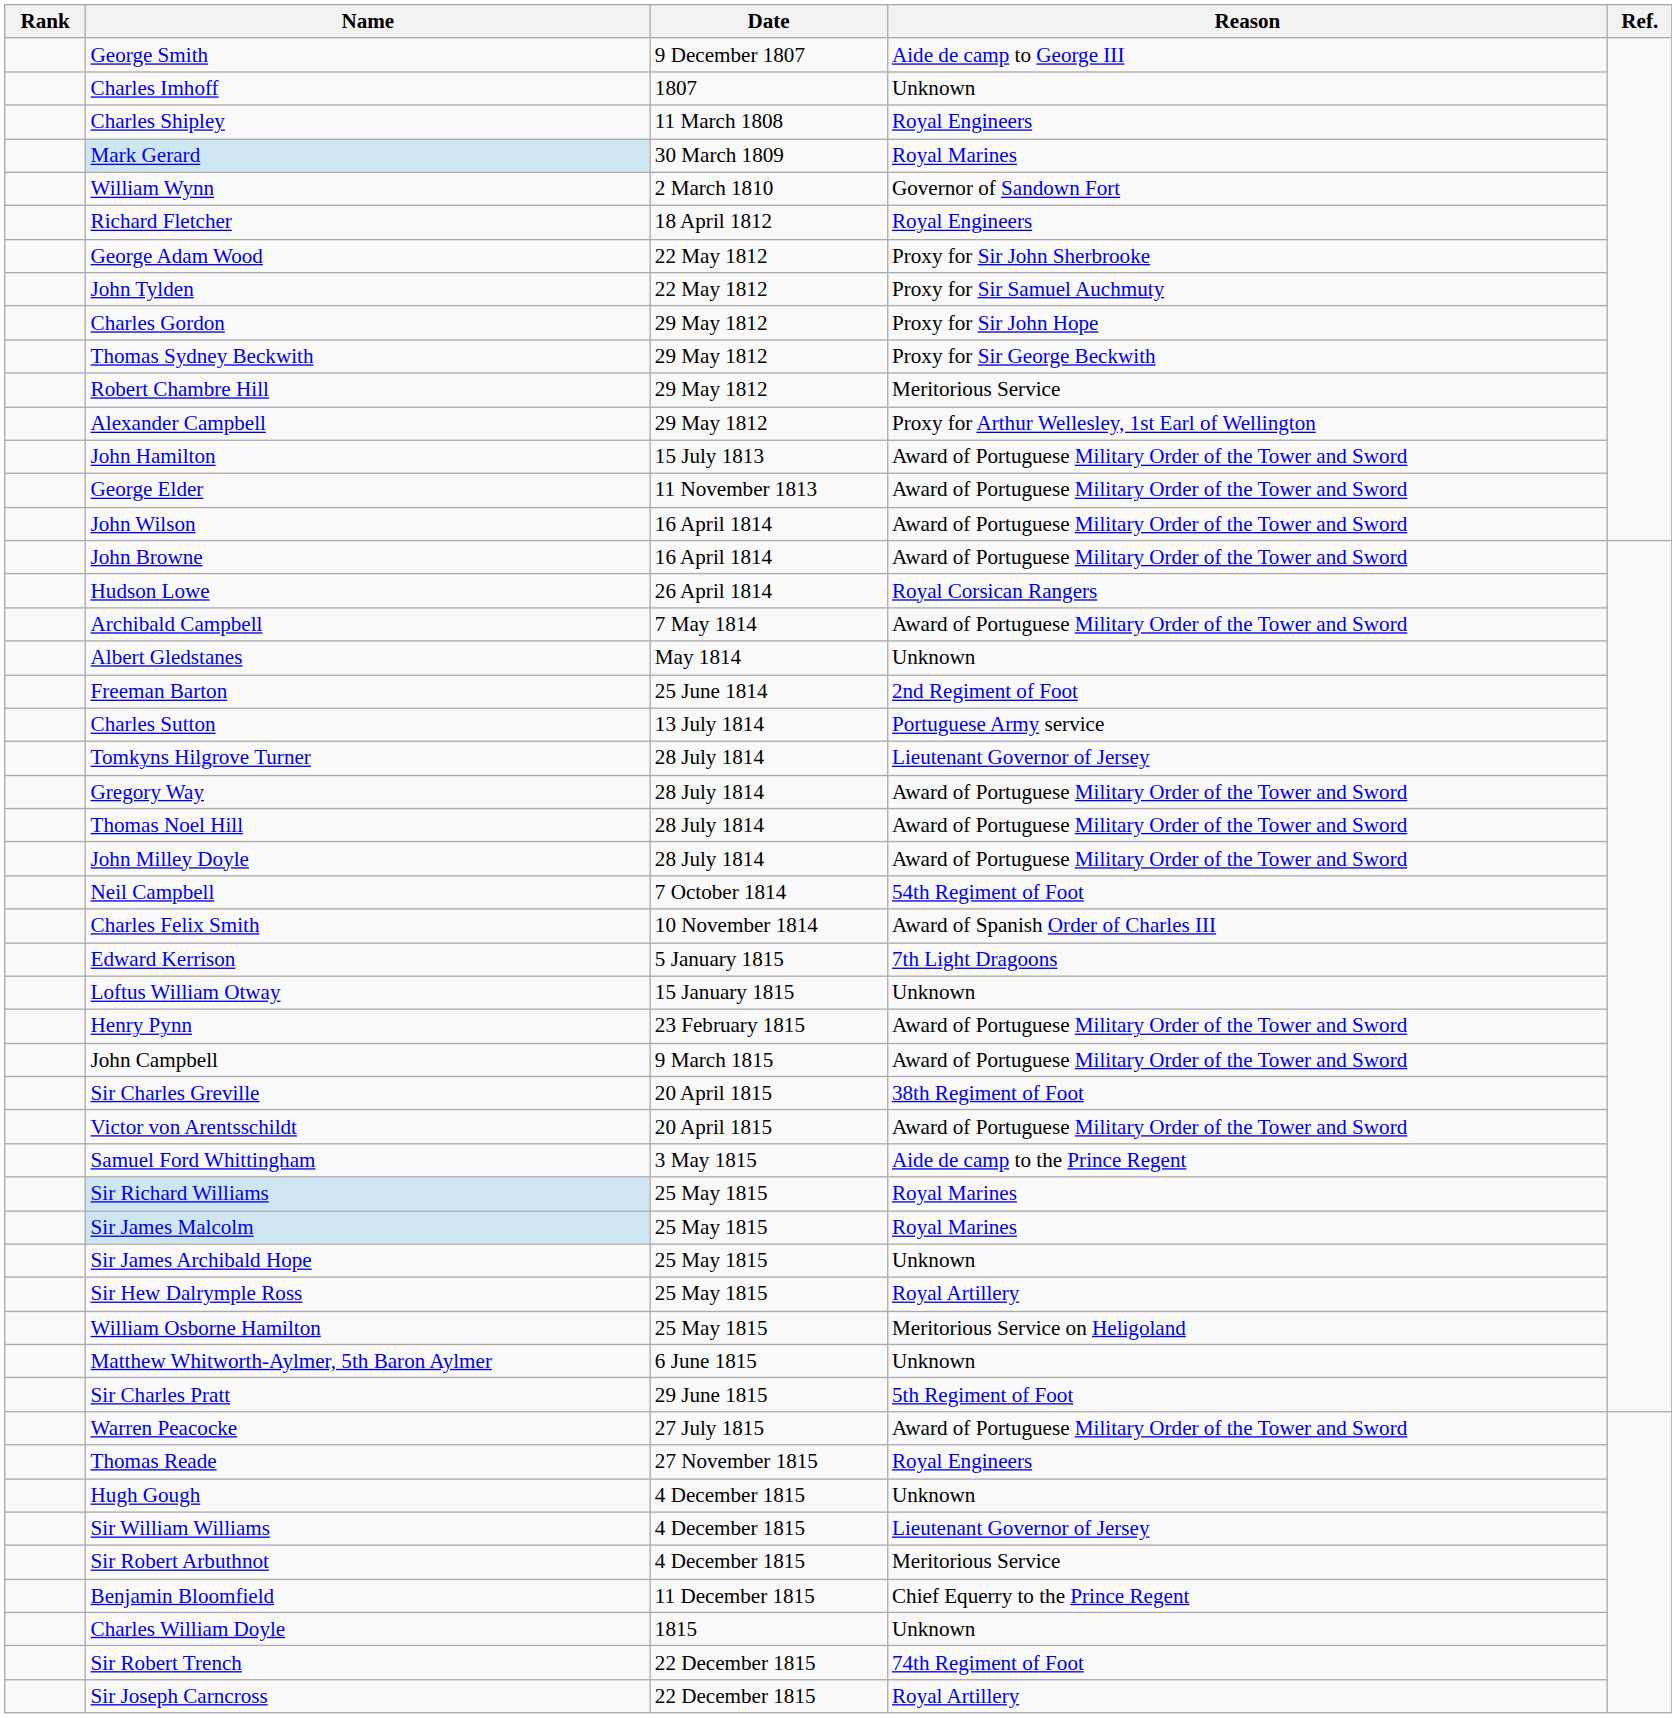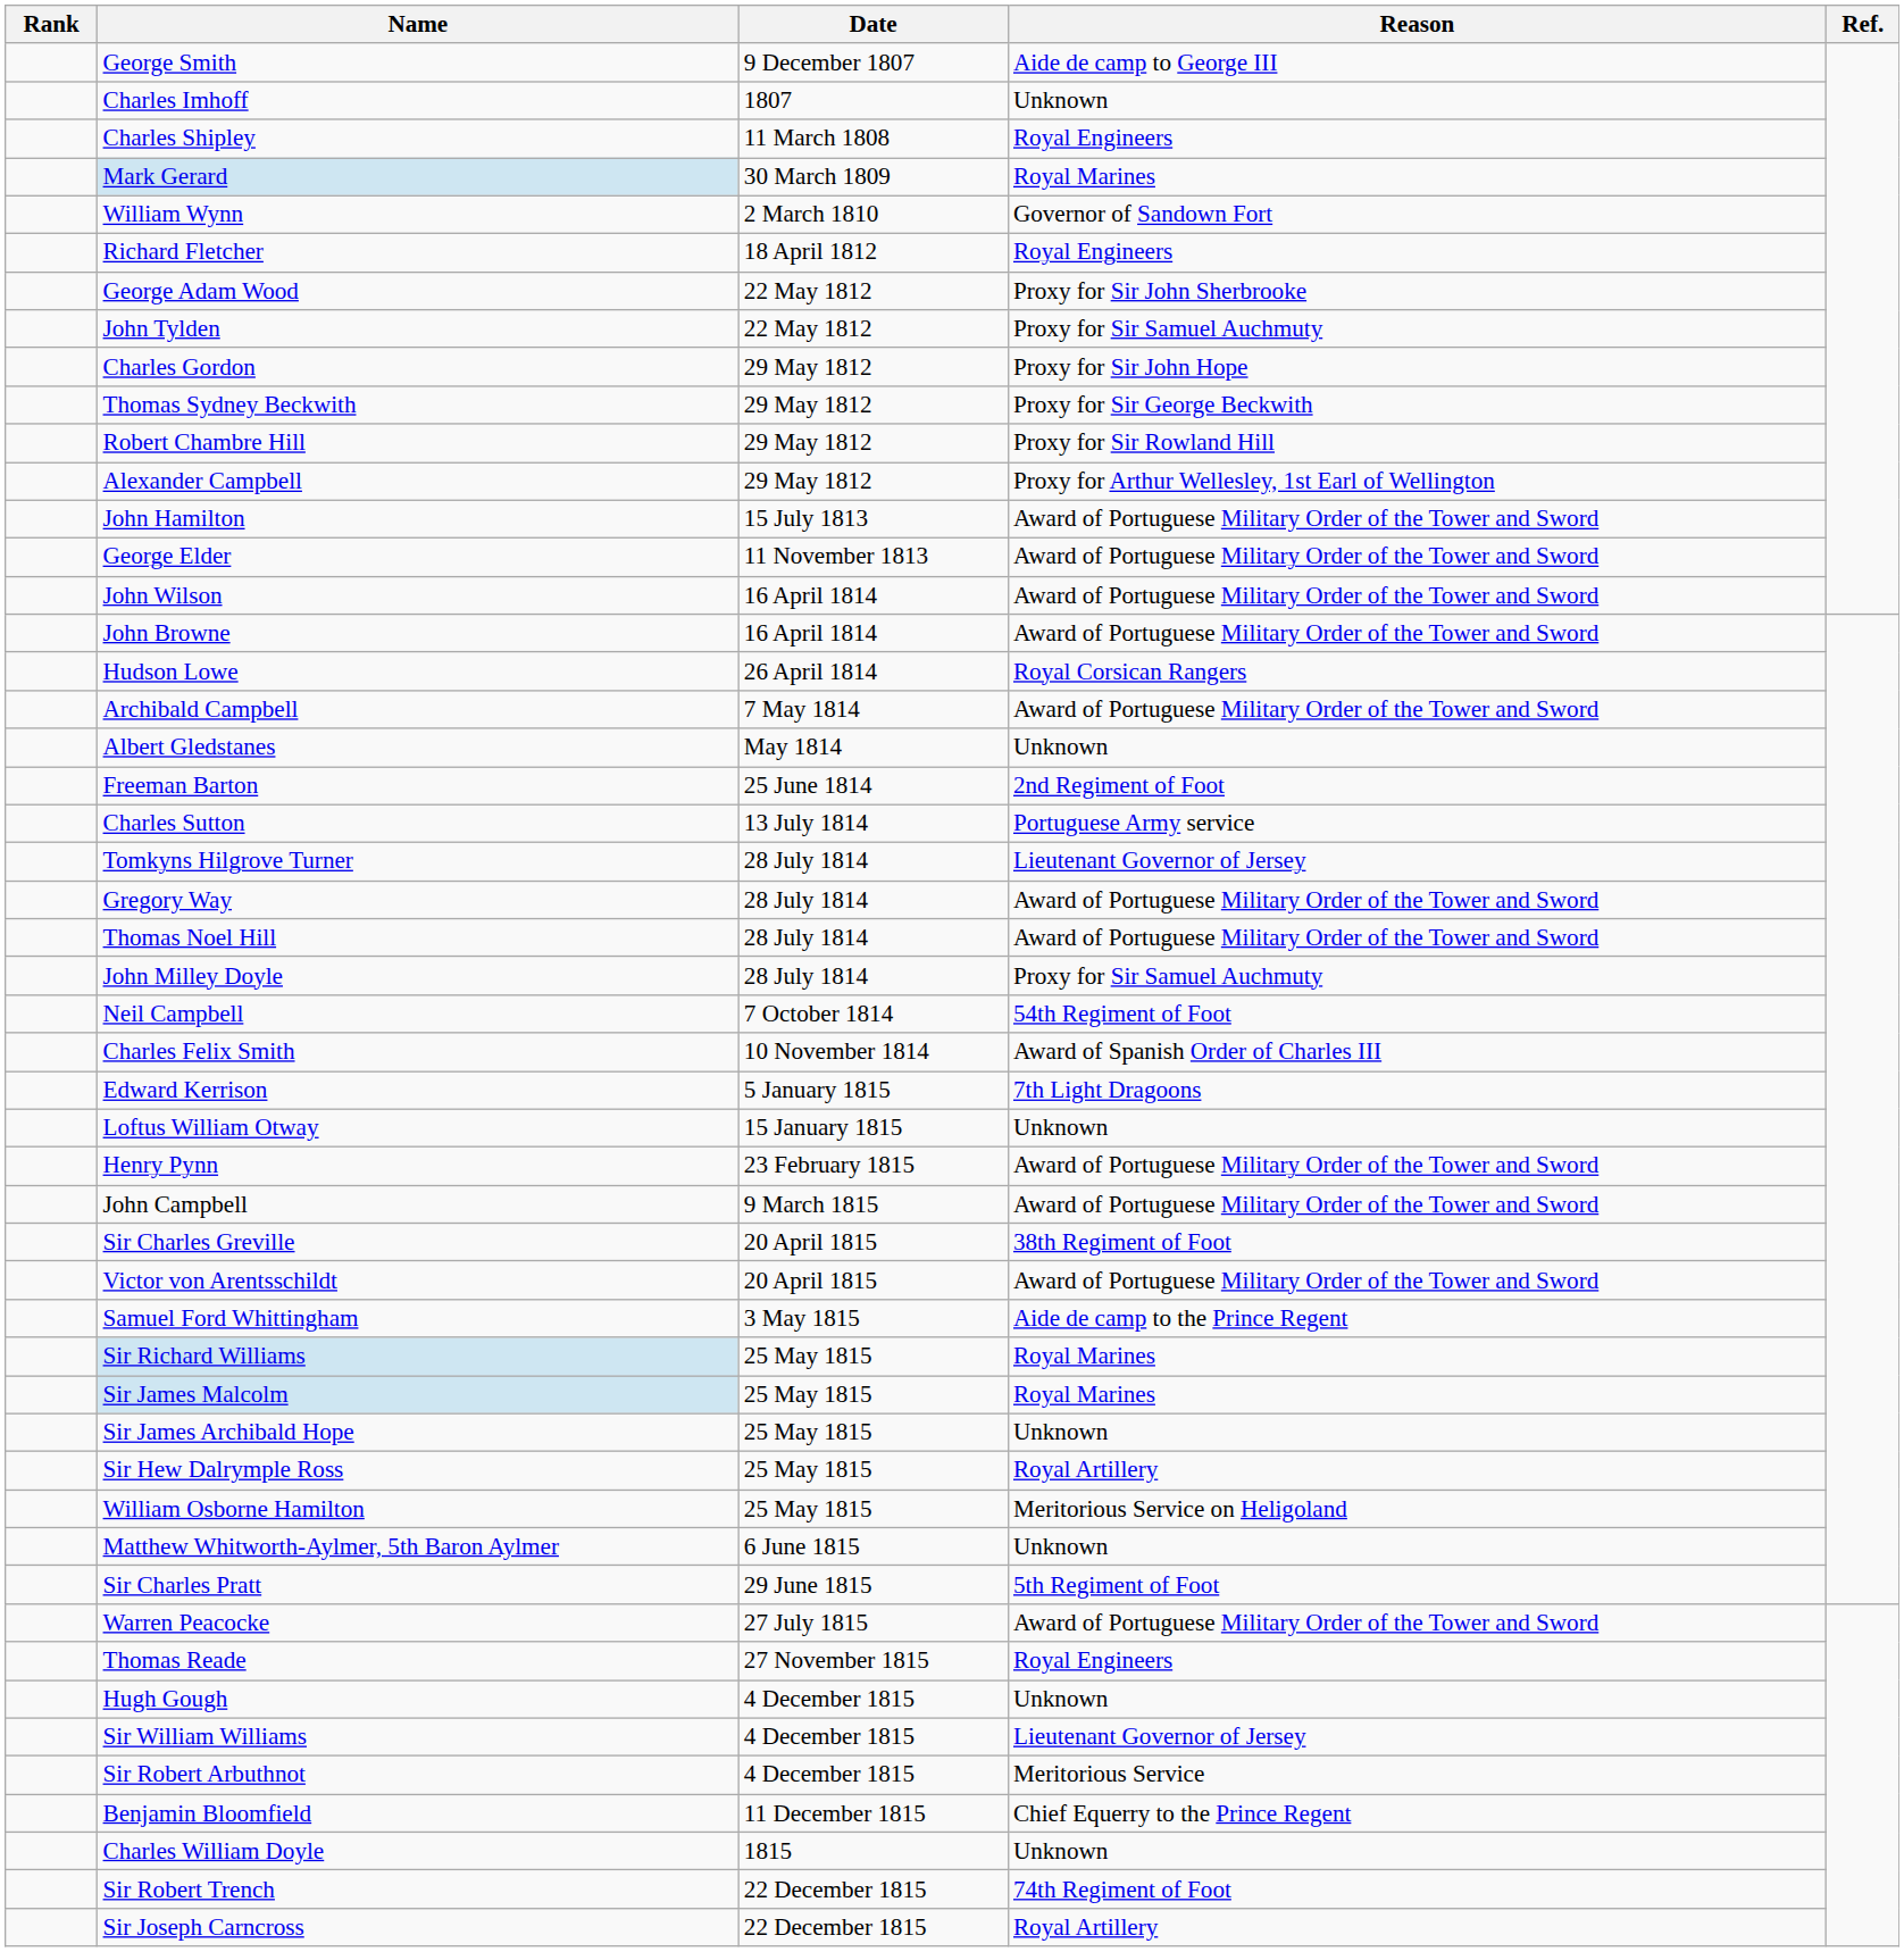Robert Chambre Hill | Reason: Meritorious Service -> Proxy for Sir Rowland Hill
John Milley Doyle | Reason: Award of Portuguese Military Order of the Tower and Sword -> Proxy for Sir Samuel Auchmuty
